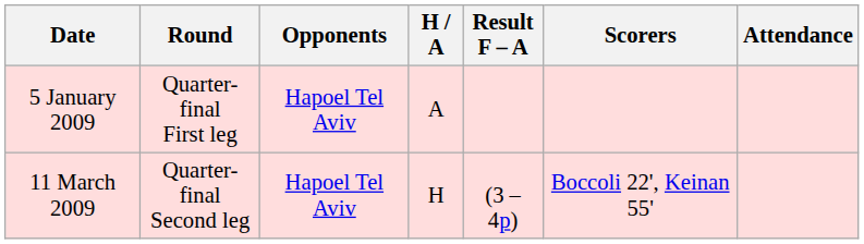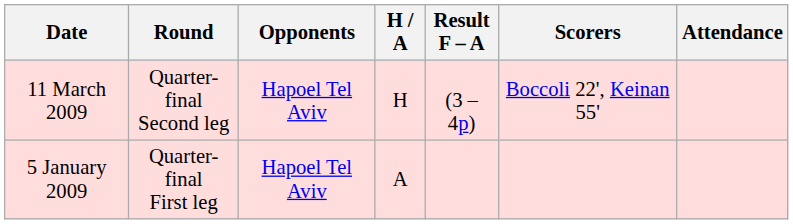rows swapped: 5 January 2009 <-> 11 March 2009
